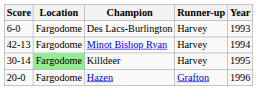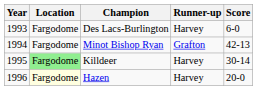columns swapped: Year <-> Score
Minot Bishop Ryan | Runner-up: Harvey -> Grafton
Hazen | Location: no background -> lightyellow background
Hazen | Runner-up: Grafton -> Harvey
